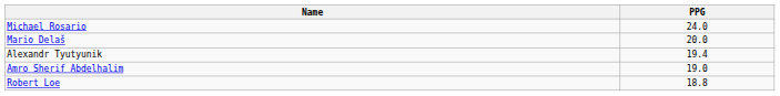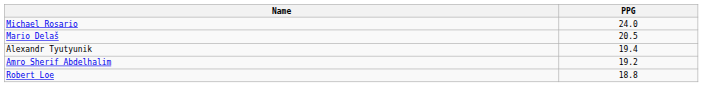Mario Delaš | PPG: 20.0 -> 20.5
Amro Sherif Abdelhalim | PPG: 19.0 -> 19.2
